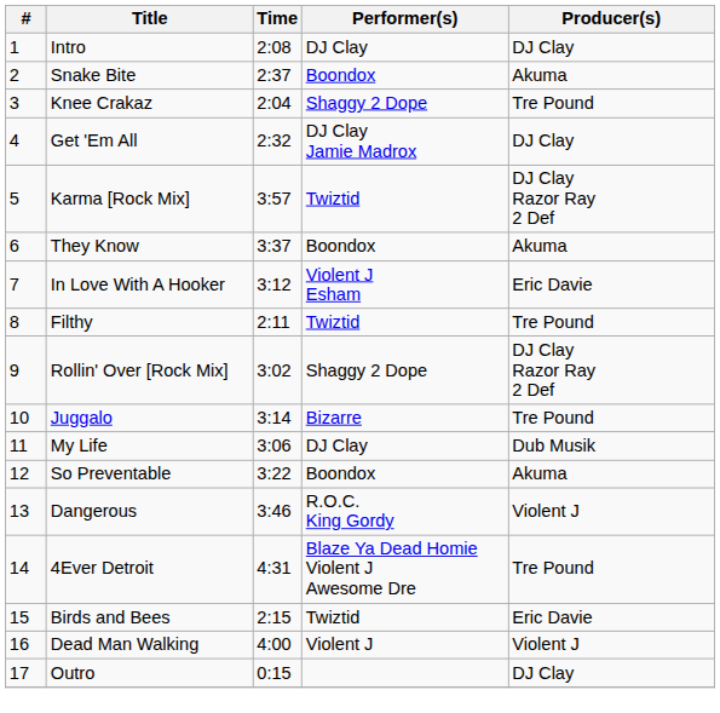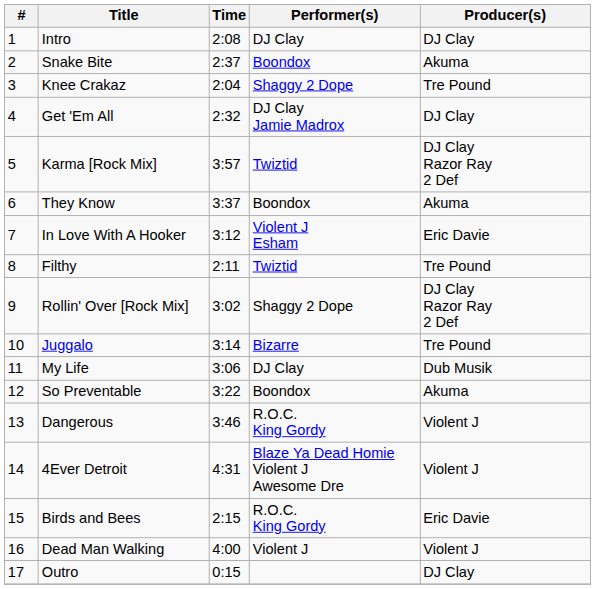4Ever Detroit | Producer(s): Tre Pound -> Violent J
Birds and Bees | Performer(s): Twiztid -> R.O.C. King Gordy
